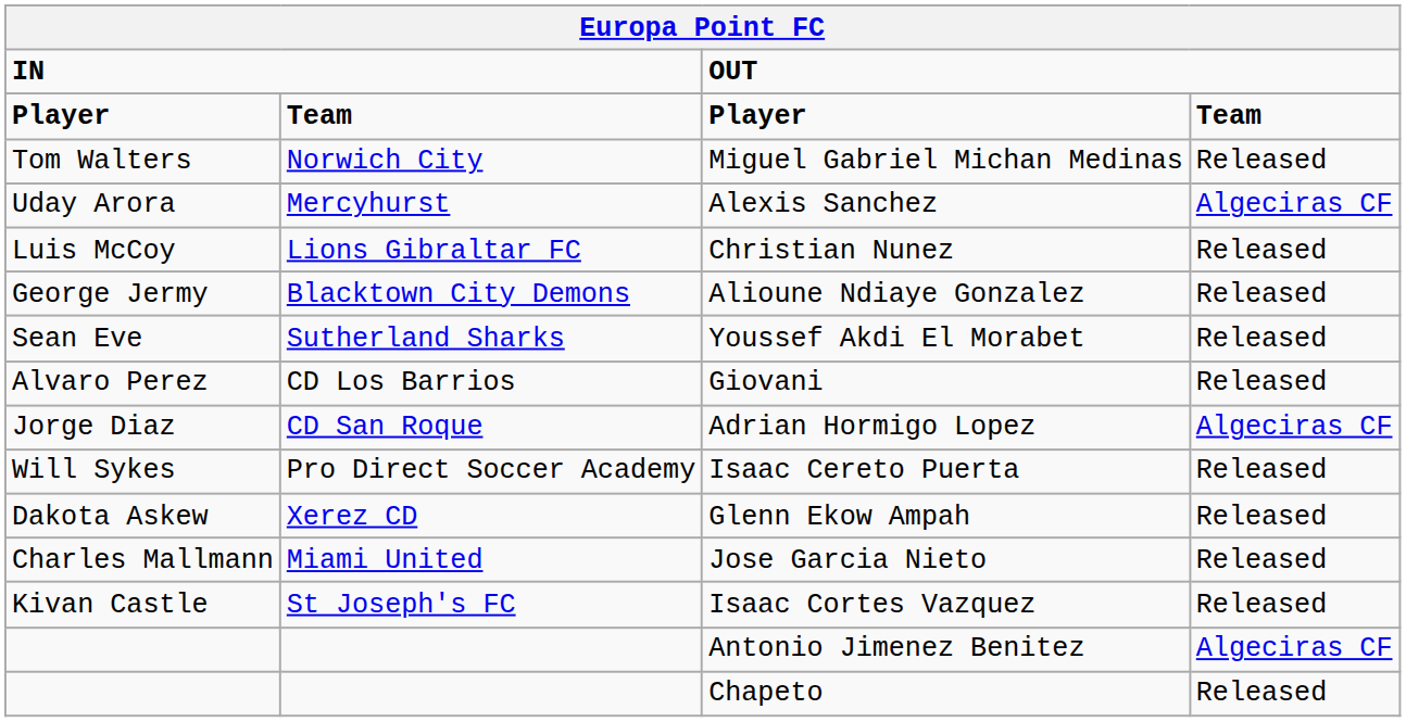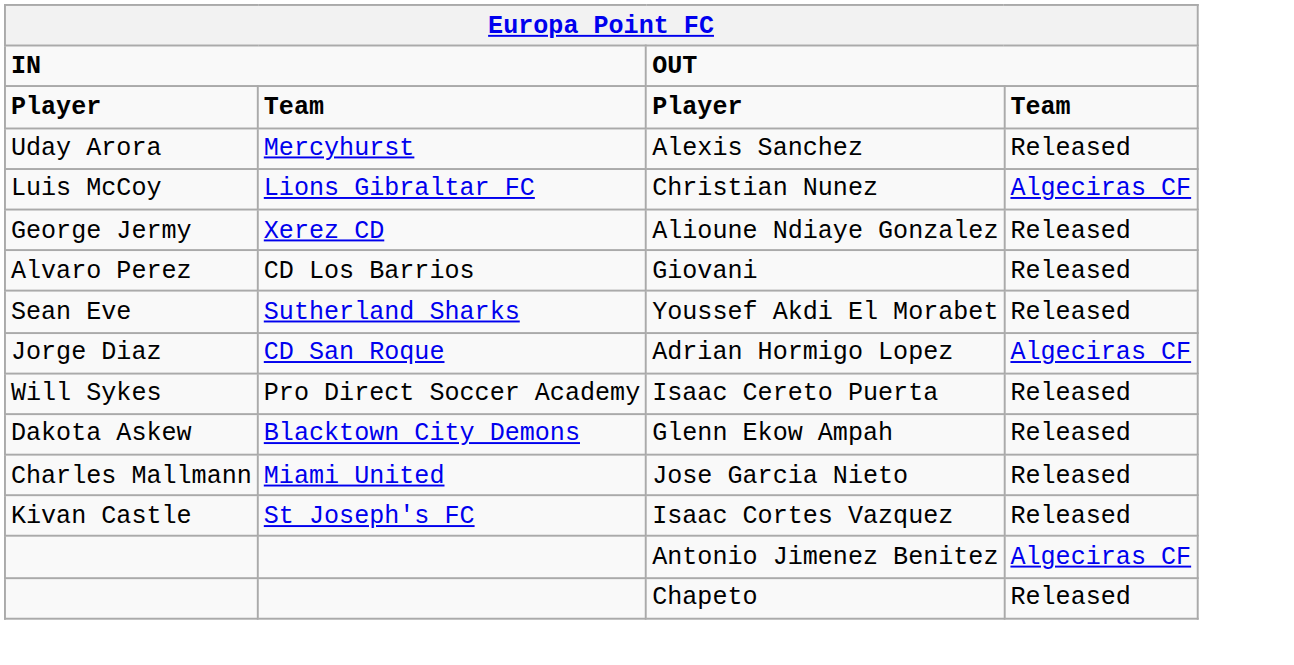- row: Tom Walters | Norwich City | Miguel Gabriel Michan Medinas | Released
Alexis Sanchez | column 4: Algeciras CF -> Released
Christian Nunez | column 4: Released -> Algeciras CF
Alioune Ndiaye Gonzalez | column 2: Blacktown City Demons -> Xerez CD
rows swapped: Giovani <-> Youssef Akdi El Morabet
Glenn Ekow Ampah | column 2: Xerez CD -> Blacktown City Demons
